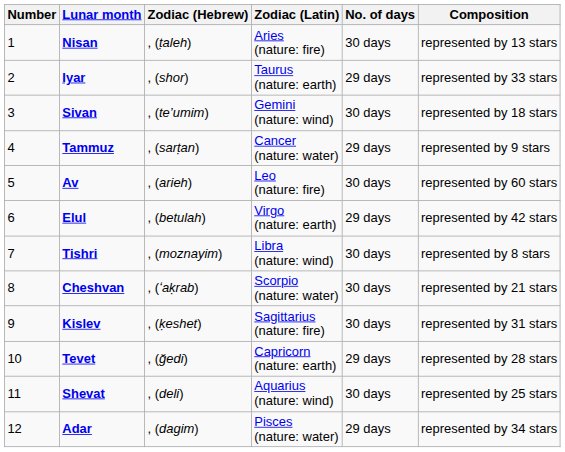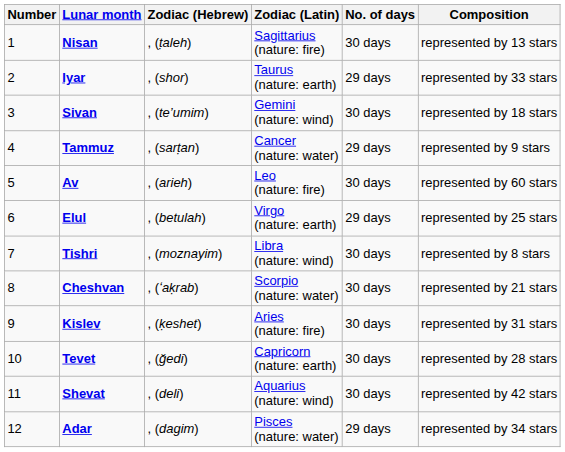Nisan | Zodiac (Latin): Aries (nature: fire) -> Sagittarius (nature: fire)
Elul | Composition: represented by 42 stars -> represented by 25 stars
Kislev | Zodiac (Latin): Sagittarius (nature: fire) -> Aries (nature: fire)
Tevet | No. of days: 29 days -> 30 days
Shevat | Composition: represented by 25 stars -> represented by 42 stars
